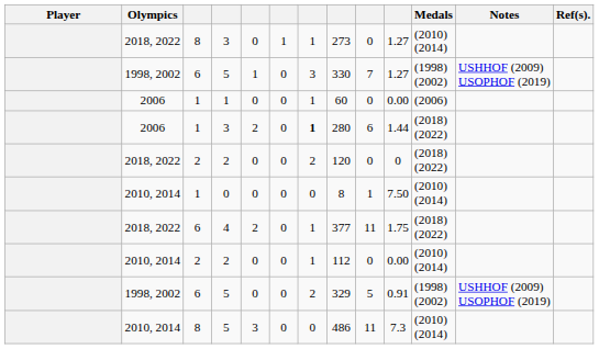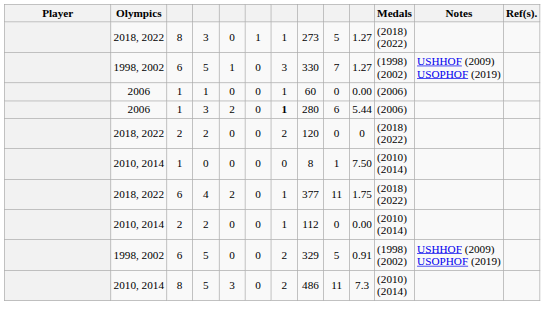2018, 2022 / 3 | column 9: 0 -> 5
2018, 2022 / 3 | Medals: (2010) (2014) -> (2018) (2022)
2006 / 3 | column 10: 1.44 -> 5.44
2006 / 3 | Medals: (2018) (2022) -> (2006)
2010, 2014 / 5 | column 7: 0 -> 2
